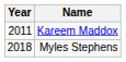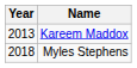Kareem Maddox | Year: 2011 -> 2013
